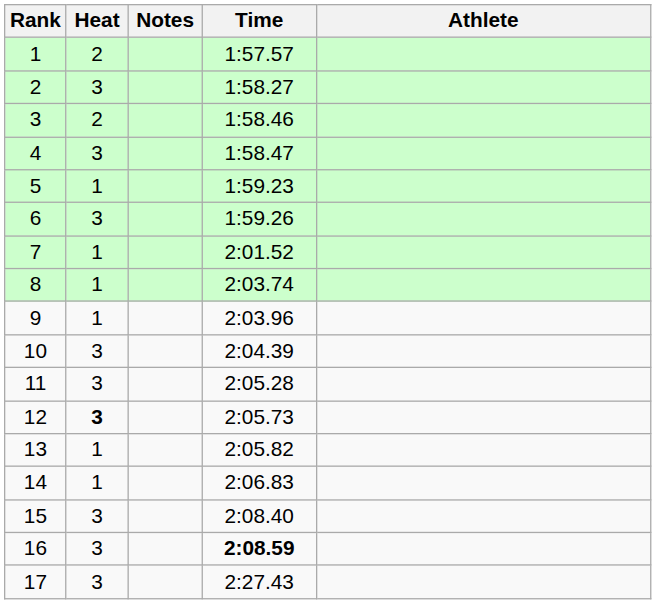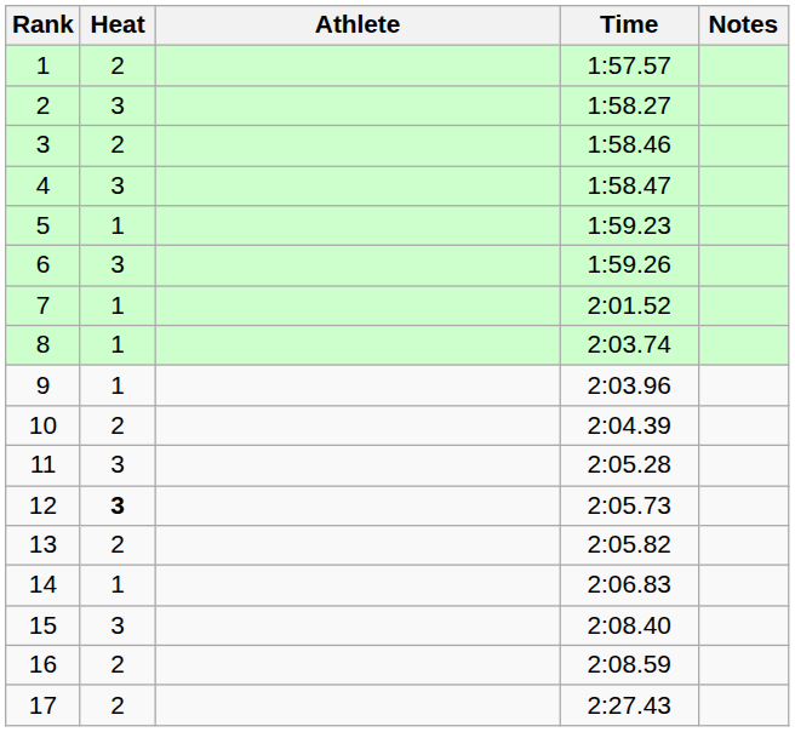columns swapped: Athlete <-> Notes
10 | Heat: 3 -> 2
13 | Heat: 1 -> 2
16 | Heat: 3 -> 2
16 | Time: bold -> normal
17 | Heat: 3 -> 2
